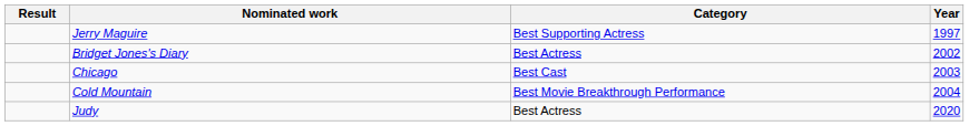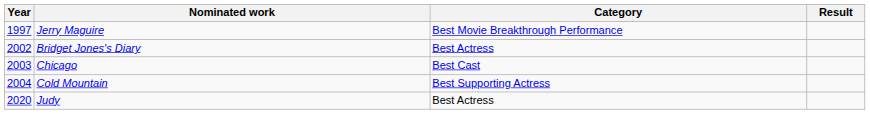columns swapped: Year <-> Result
Jerry Maguire | Category: Best Supporting Actress -> Best Movie Breakthrough Performance
Cold Mountain | Category: Best Movie Breakthrough Performance -> Best Supporting Actress
